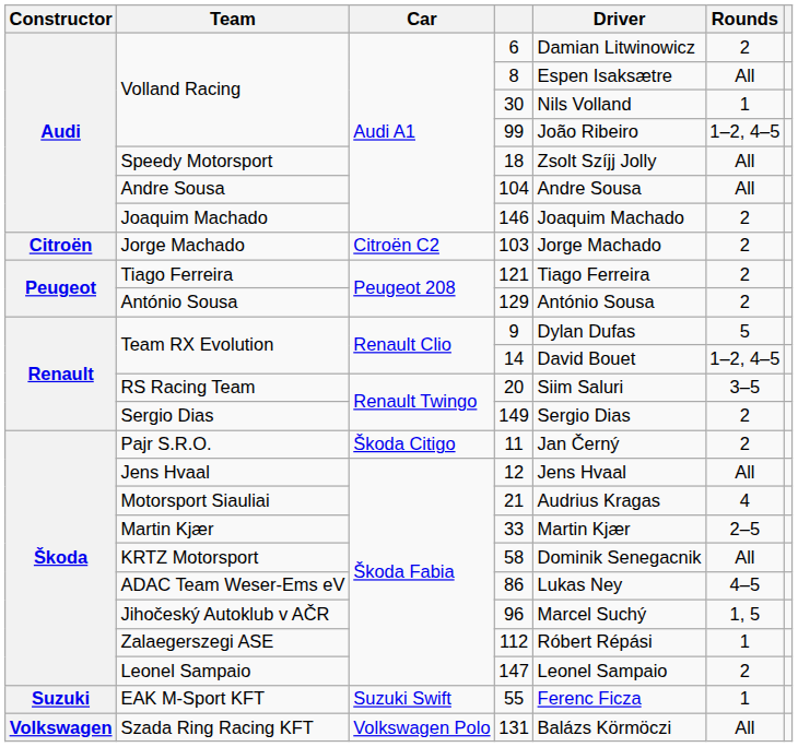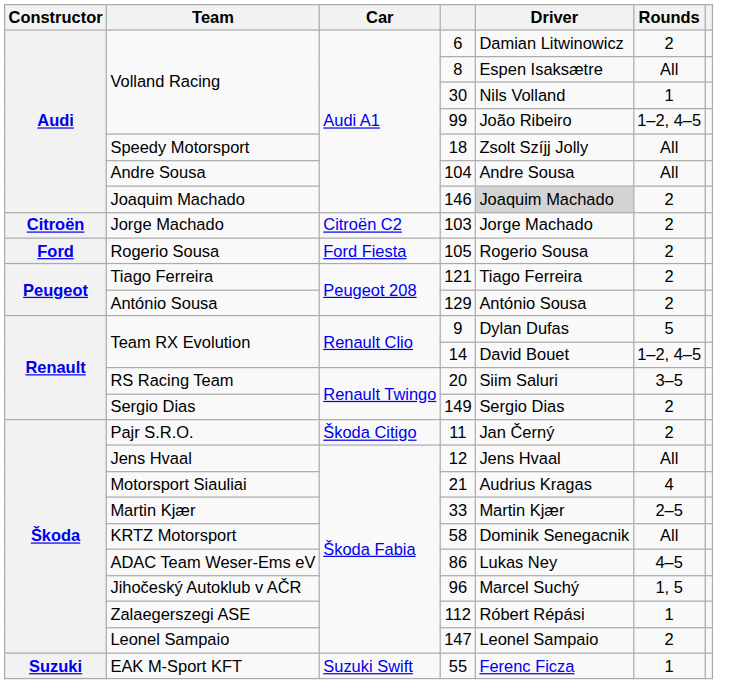146 | Driver: no background -> lightgrey background
+ row: Ford | Rogerio Sousa | Ford Fiesta | 105 | Rogerio Sousa | 2
- row: Volkswagen | Szada Ring Racing KFT | Volkswagen Polo | 131 | Balázs Körmöczi | All
